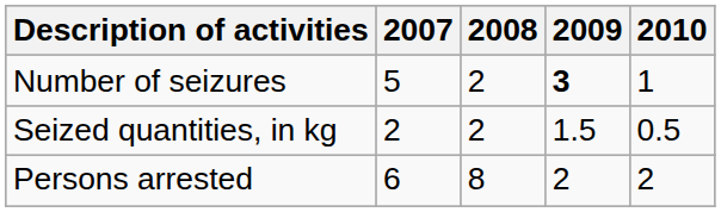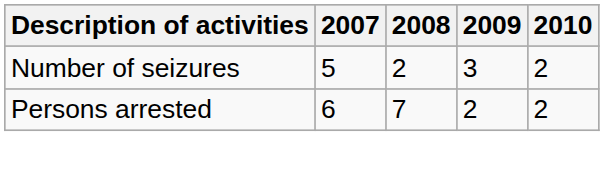Number of seizures | 2009: bold -> normal
Number of seizures | 2010: 1 -> 2
- row: Seized quantities, in kg | 2 | 2 | 1.5 | 0.5
Persons arrested | 2008: 8 -> 7
